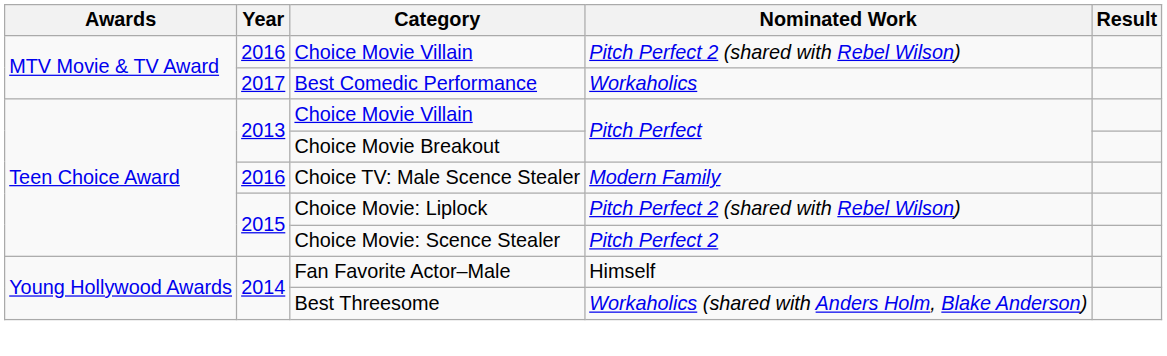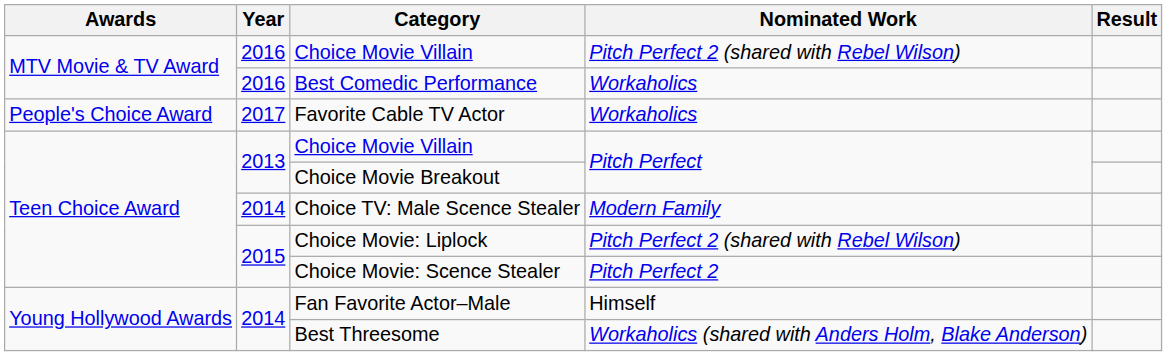Best Comedic Performance | Year: 2017 -> 2016
+ row: People's Choice Award | 2017 | Favorite Cable TV Actor | Workaholics
Choice TV: Male Scence Stealer | Year: 2016 -> 2014
